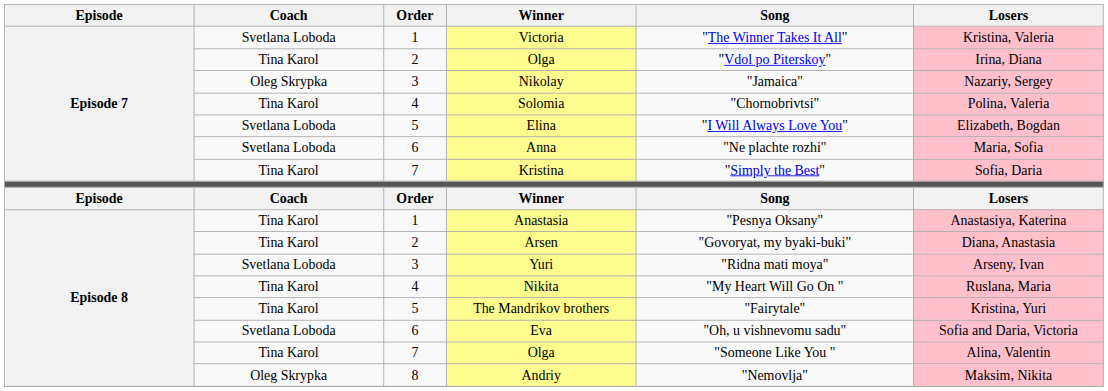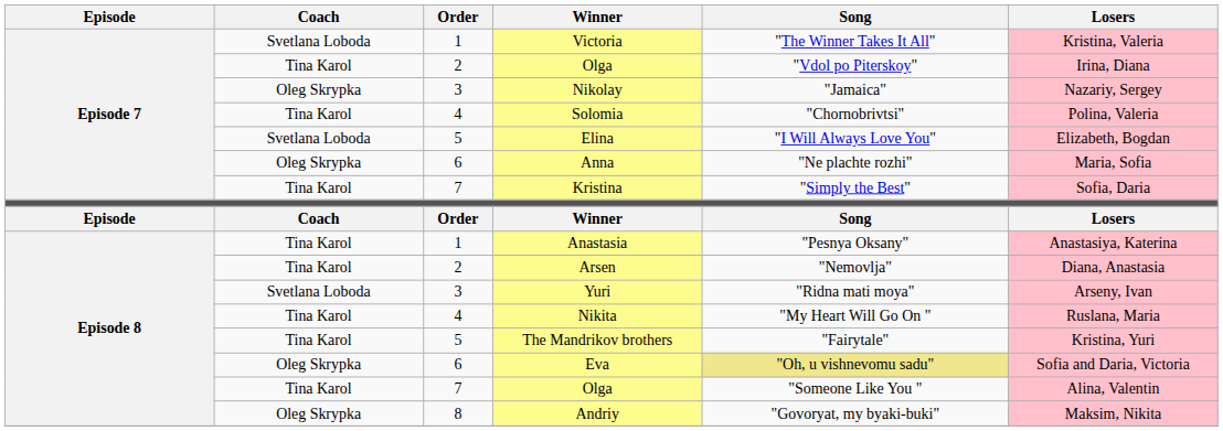Anna | Coach: Svetlana Loboda -> Oleg Skrypka
Arsen | Song: "Govoryat, my byaki-buki" -> "Nemovlja"
Eva | Coach: Svetlana Loboda -> Oleg Skrypka
Eva | Song: no background -> khaki background
Andriy | Song: "Nemovlja" -> "Govoryat, my byaki-buki"
